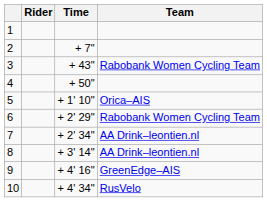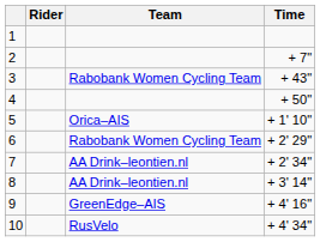columns swapped: Team <-> Time
